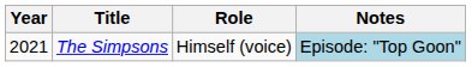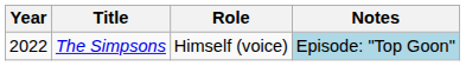The Simpsons | Year: 2021 -> 2022
